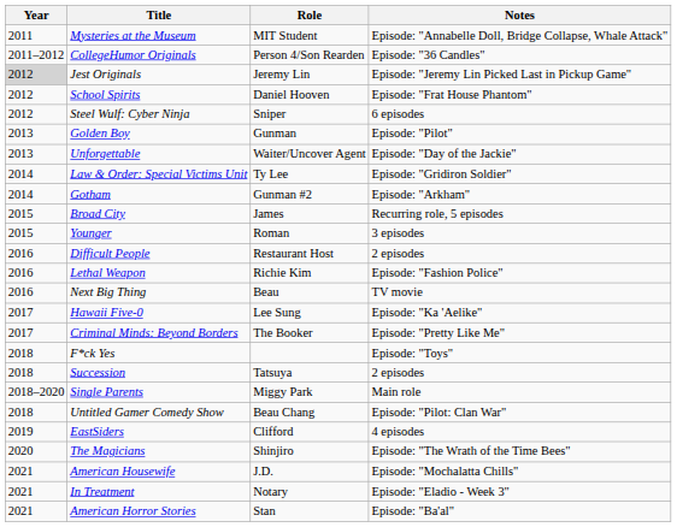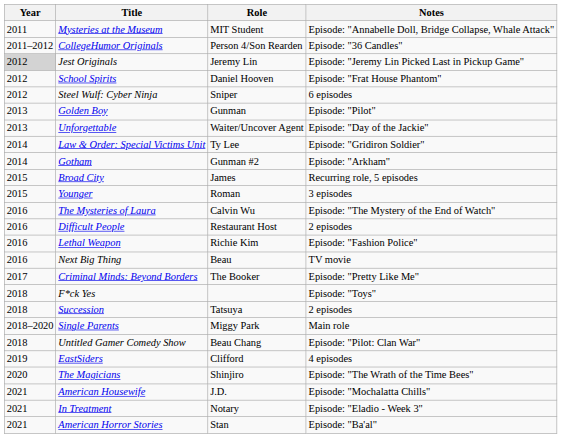+ row: 2016 | The Mysteries of Laura | Calvin Wu | Episode: "The Mystery of the End of Watch"
- row: 2017 | Hawaii Five-0 | Lee Sung | Episode: "Ka 'Aelike"
